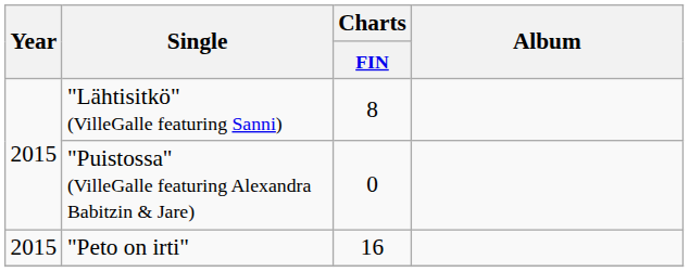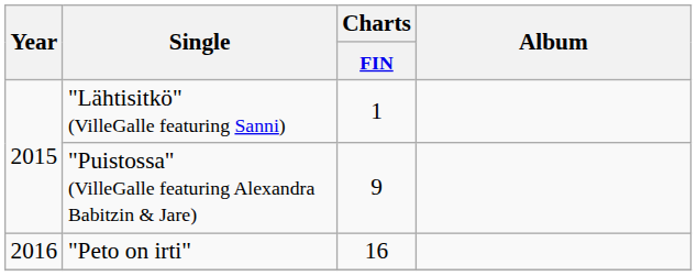"Lähtisitkö" (VilleGalle featuring Sanni) | Charts / FIN: 8 -> 1
"Puistossa" (VilleGalle featuring Alexandra Babitzin & Jare) | Charts / FIN: 0 -> 9
"Peto on irti" | Year: 2015 -> 2016
